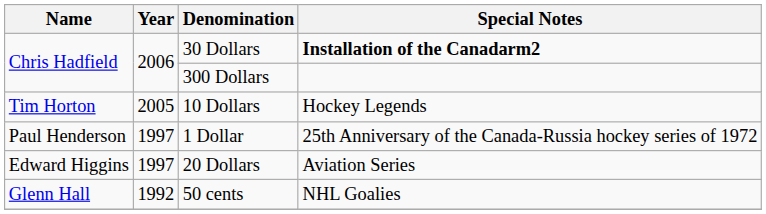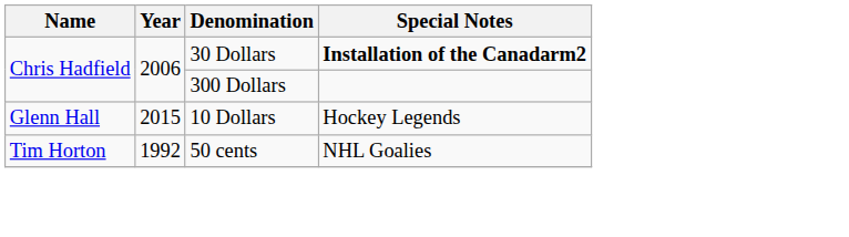10 Dollars | Name: Tim Horton -> Glenn Hall
10 Dollars | Year: 2005 -> 2015
- row: Paul Henderson | 1997 | 1 Dollar | 25th Anniversary of the Canada-Russia hockey series of 1972
- row: Edward Higgins | 1997 | 20 Dollars | Aviation Series
50 cents | Name: Glenn Hall -> Tim Horton
